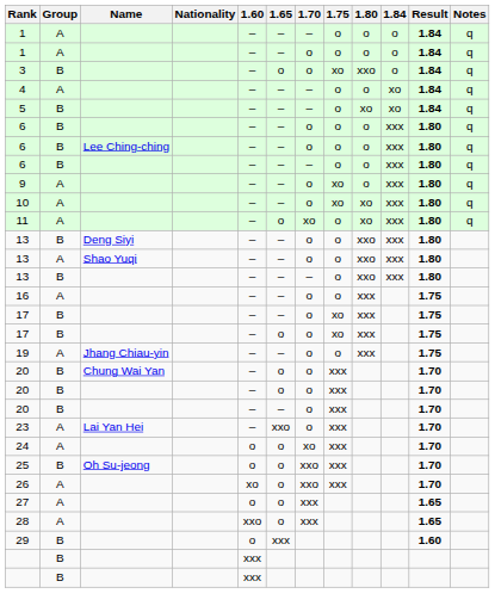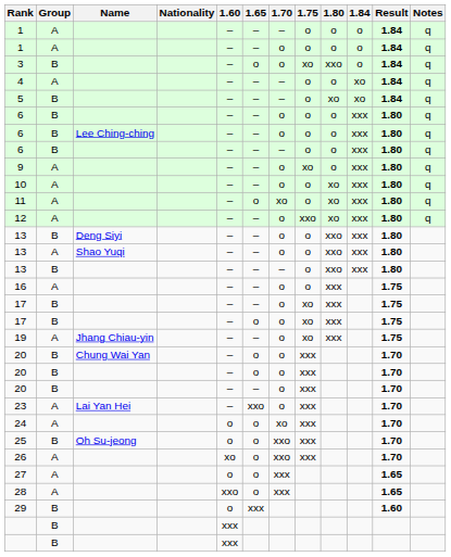10 | 1.75: xo -> o
+ row: 12 | A | – | – | o | xxo | xo | xxx | 1.80 | q
19 | 1.75: o -> xo
